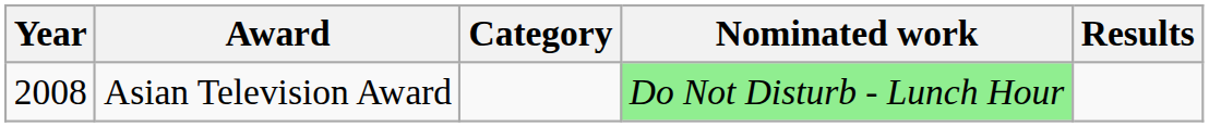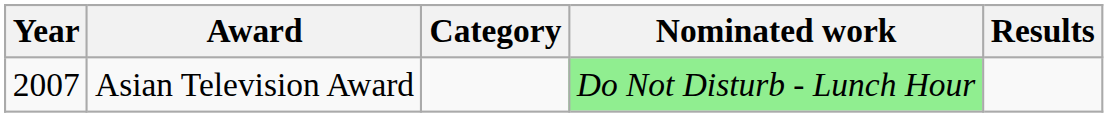Asian Television Award | Year: 2008 -> 2007
